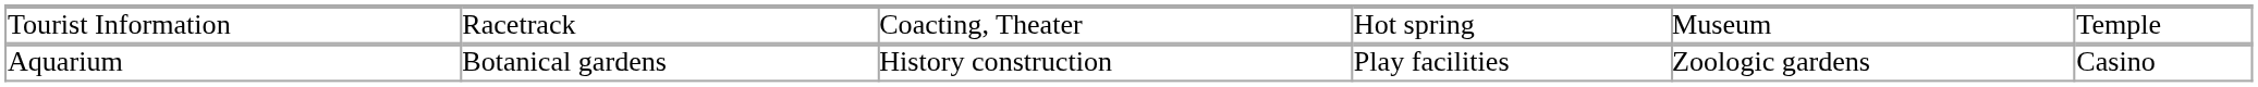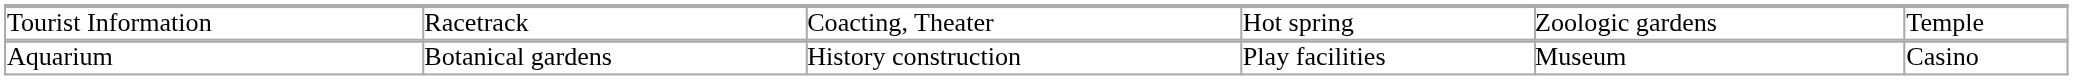Tourist Information | column 5: Museum -> Zoologic gardens
Aquarium | column 5: Zoologic gardens -> Museum
